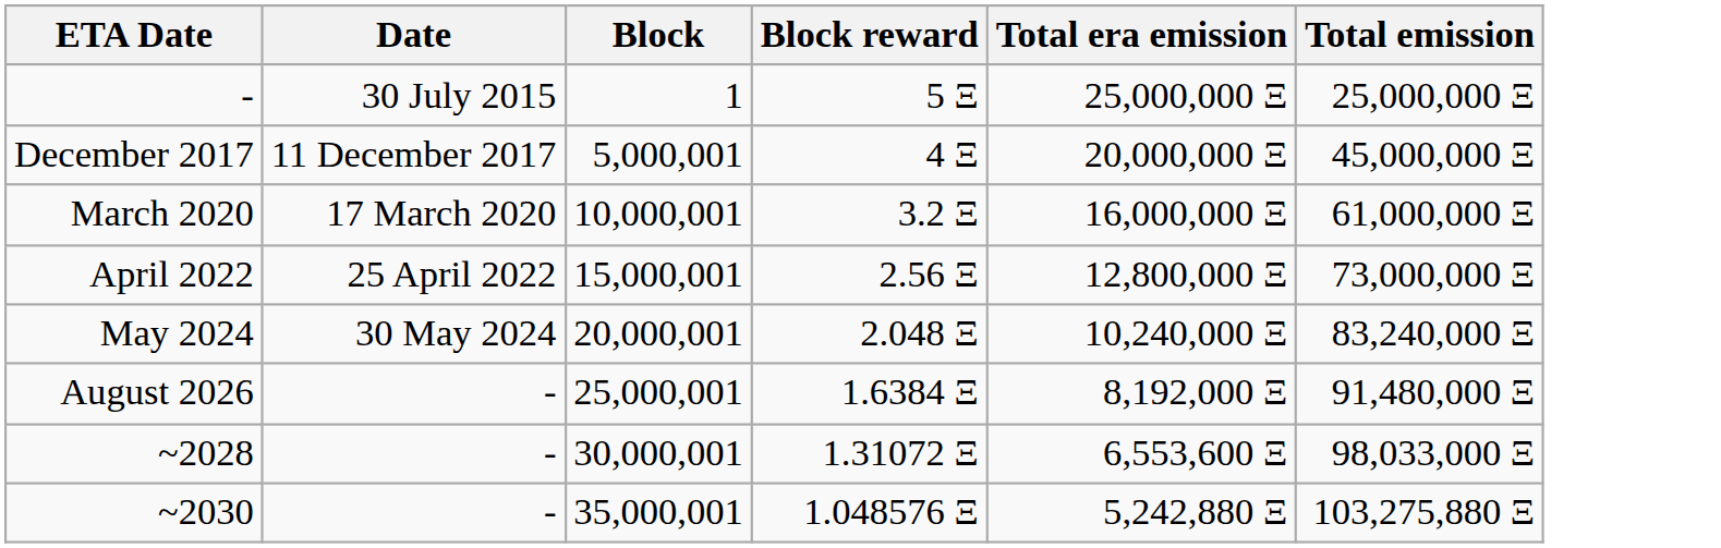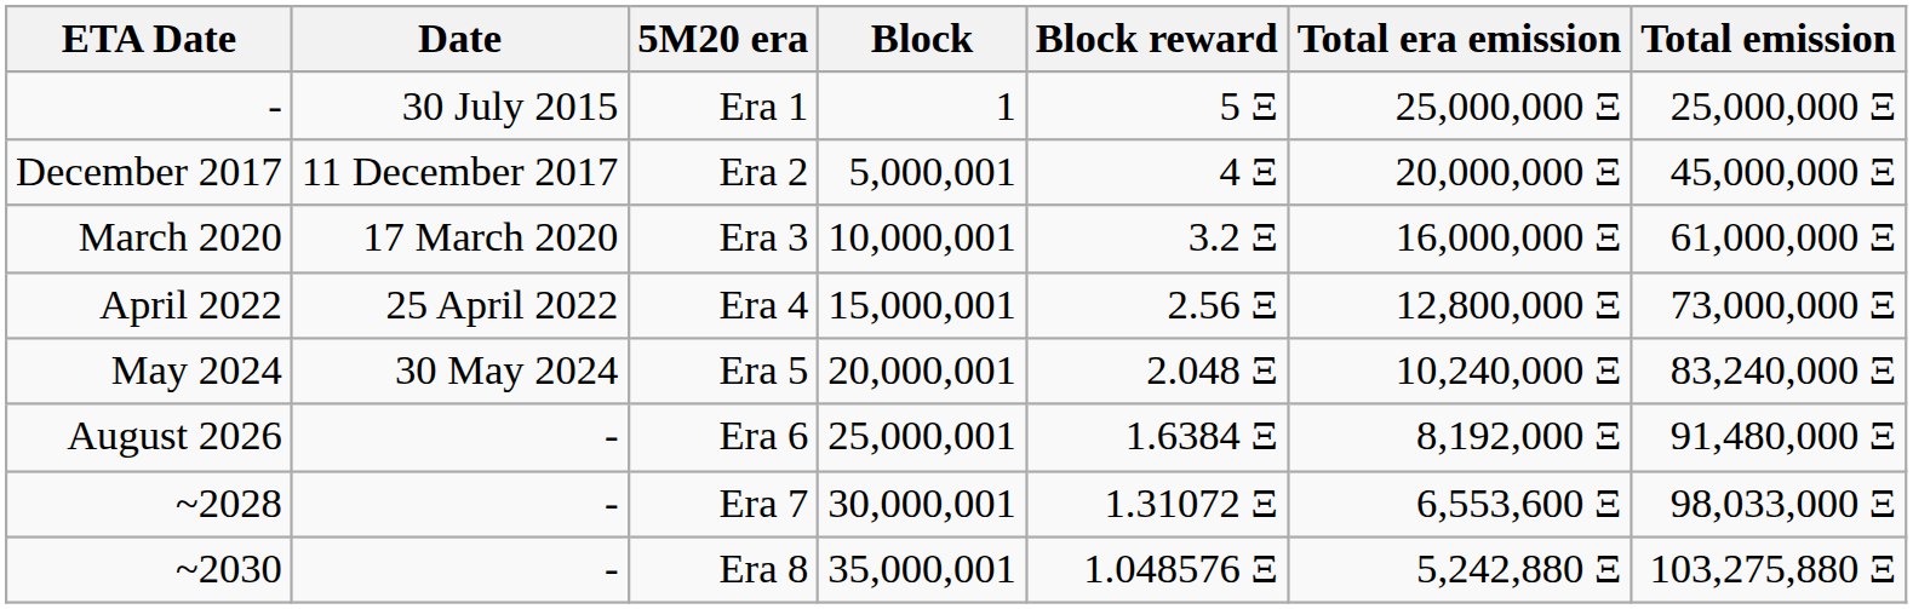+ column: 5M20 era | Era 1 | Era 2 | Era 3 | Era 4 | Era 5 | Era 6 | Era 7 | Era 8
